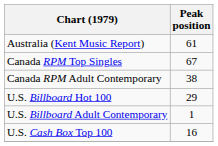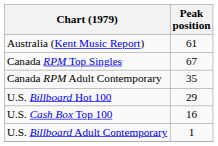Canada RPM Adult Contemporary | Peak position: 38 -> 35
rows swapped: U.S. Billboard Adult Contemporary <-> U.S. Cash Box Top 100
